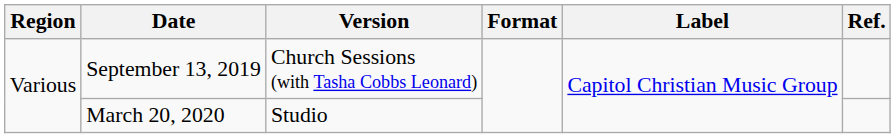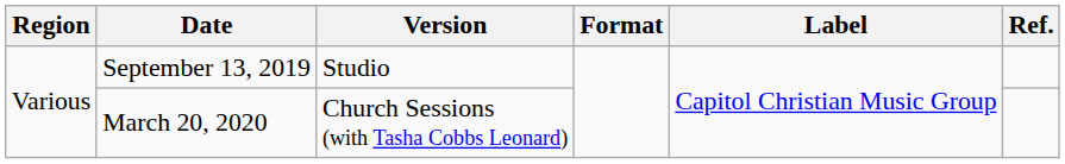September 13, 2019 | Version: Church Sessions (with Tasha Cobbs Leonard) -> Studio
March 20, 2020 | Version: Studio -> Church Sessions (with Tasha Cobbs Leonard)
